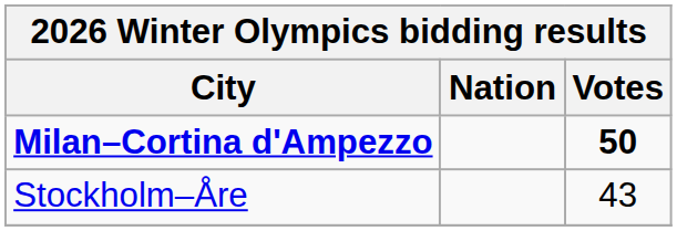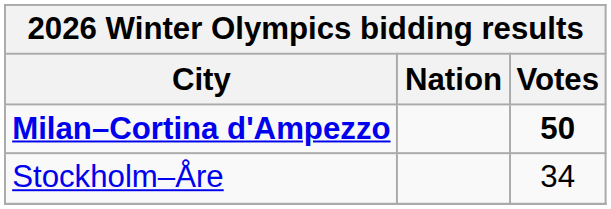Stockholm–Åre | Votes: 43 -> 34
